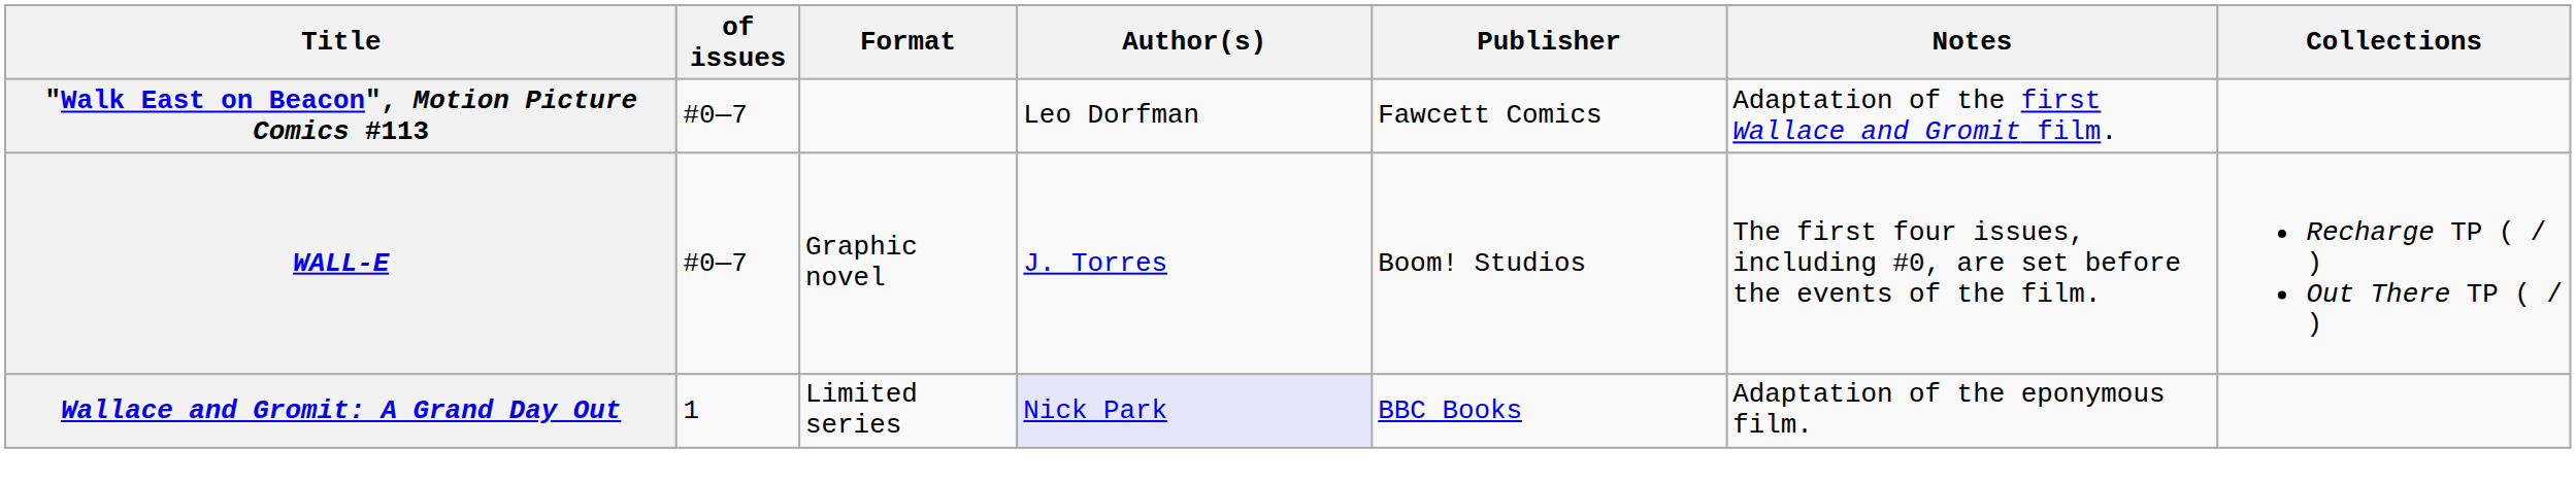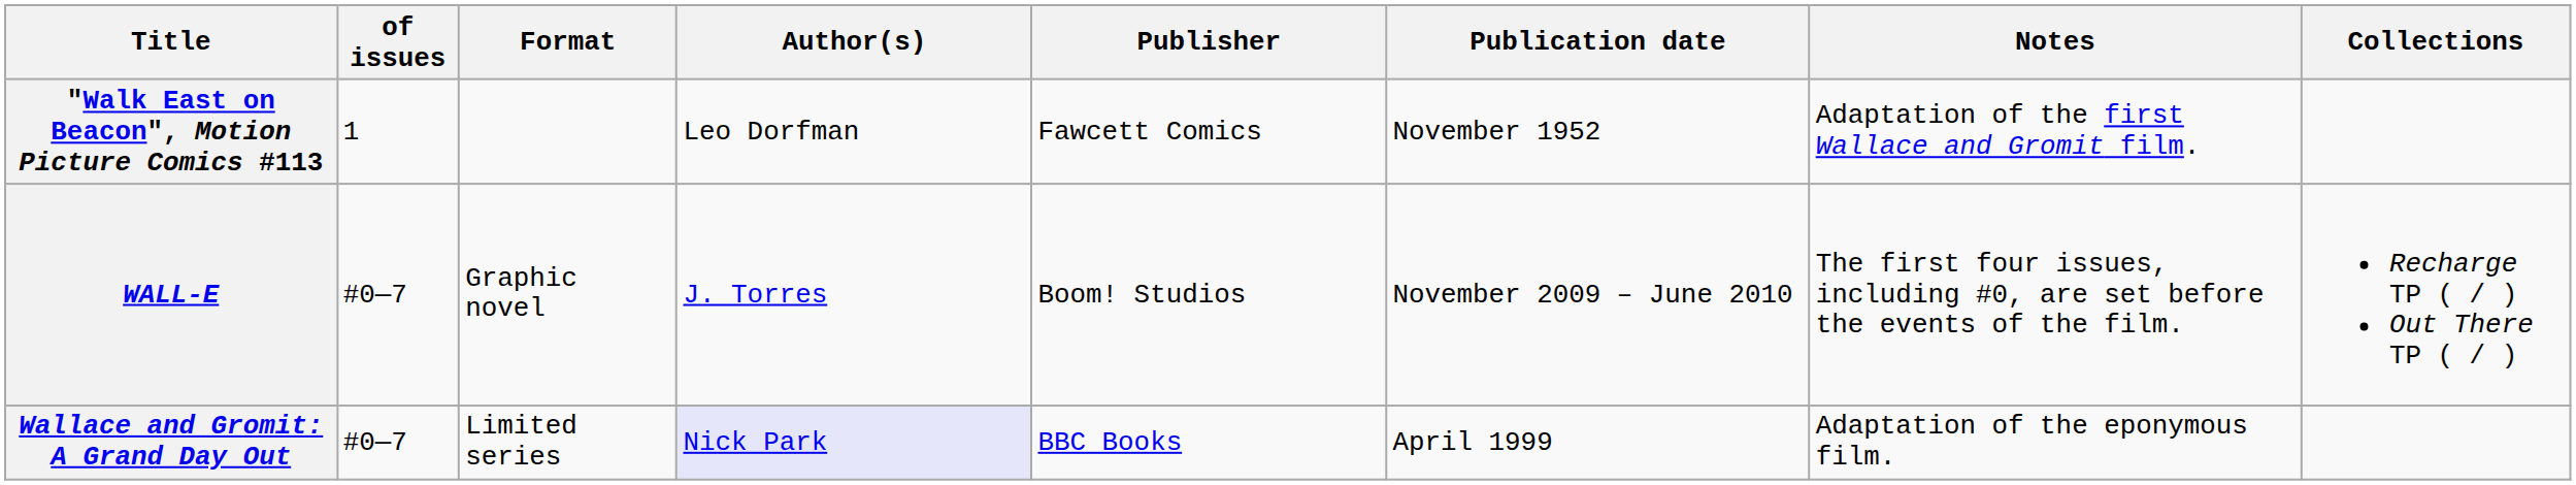+ column: Publication date | November 1952 | November 2009 – June 2010 | April 1999
"Walk East on Beacon", Motion Picture Comics #113 | of issues: #0—7 -> 1
Wallace and Gromit: A Grand Day Out | of issues: 1 -> #0—7
